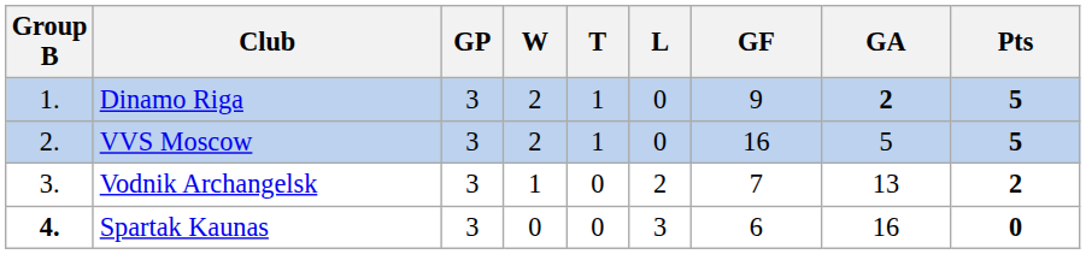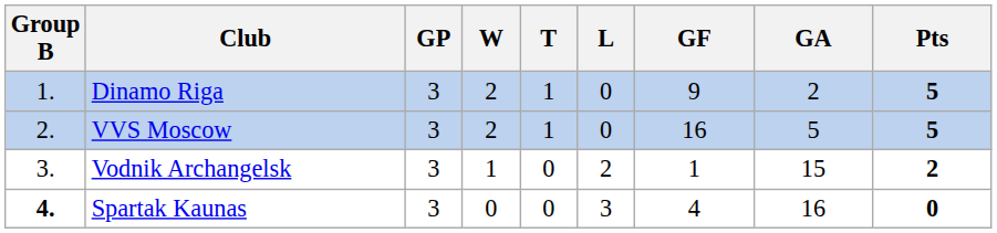Dinamo Riga | GA: bold -> normal
Vodnik Archangelsk | GF: 7 -> 1
Vodnik Archangelsk | GA: 13 -> 15
Spartak Kaunas | GF: 6 -> 4
